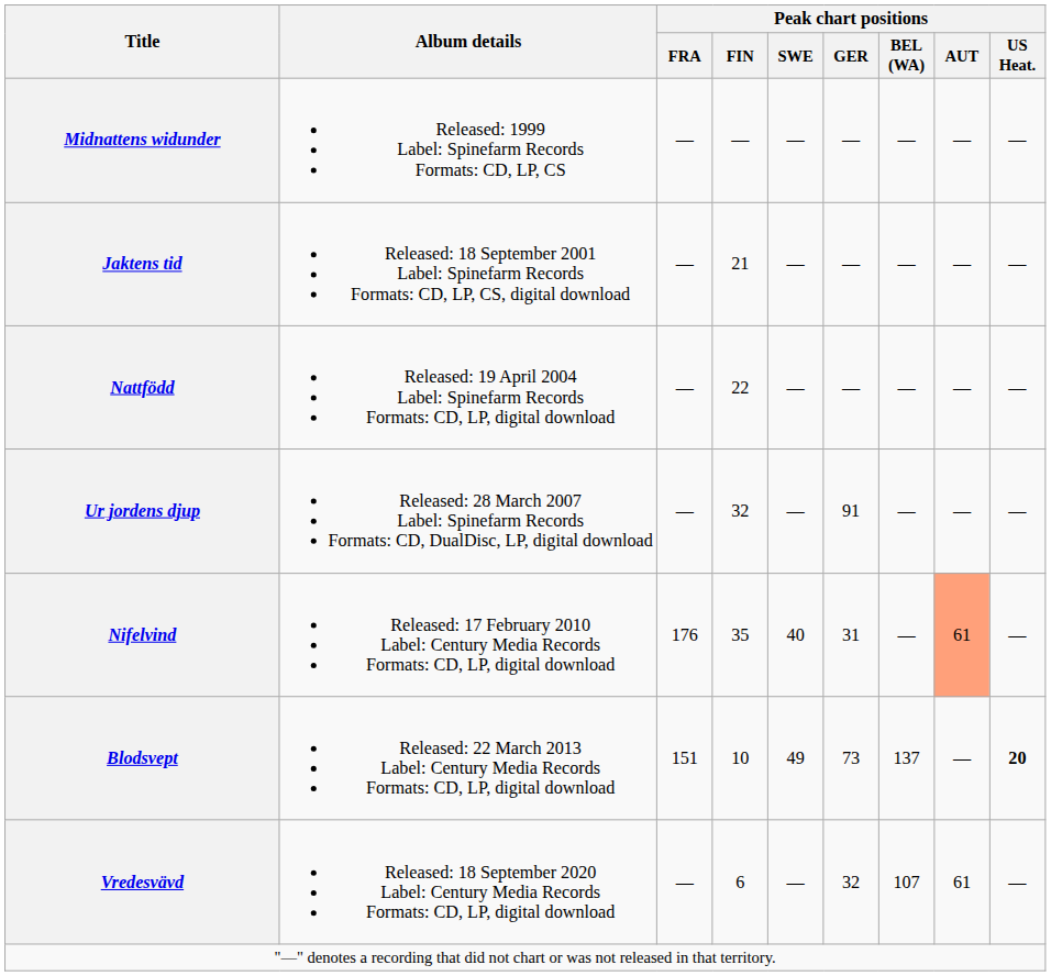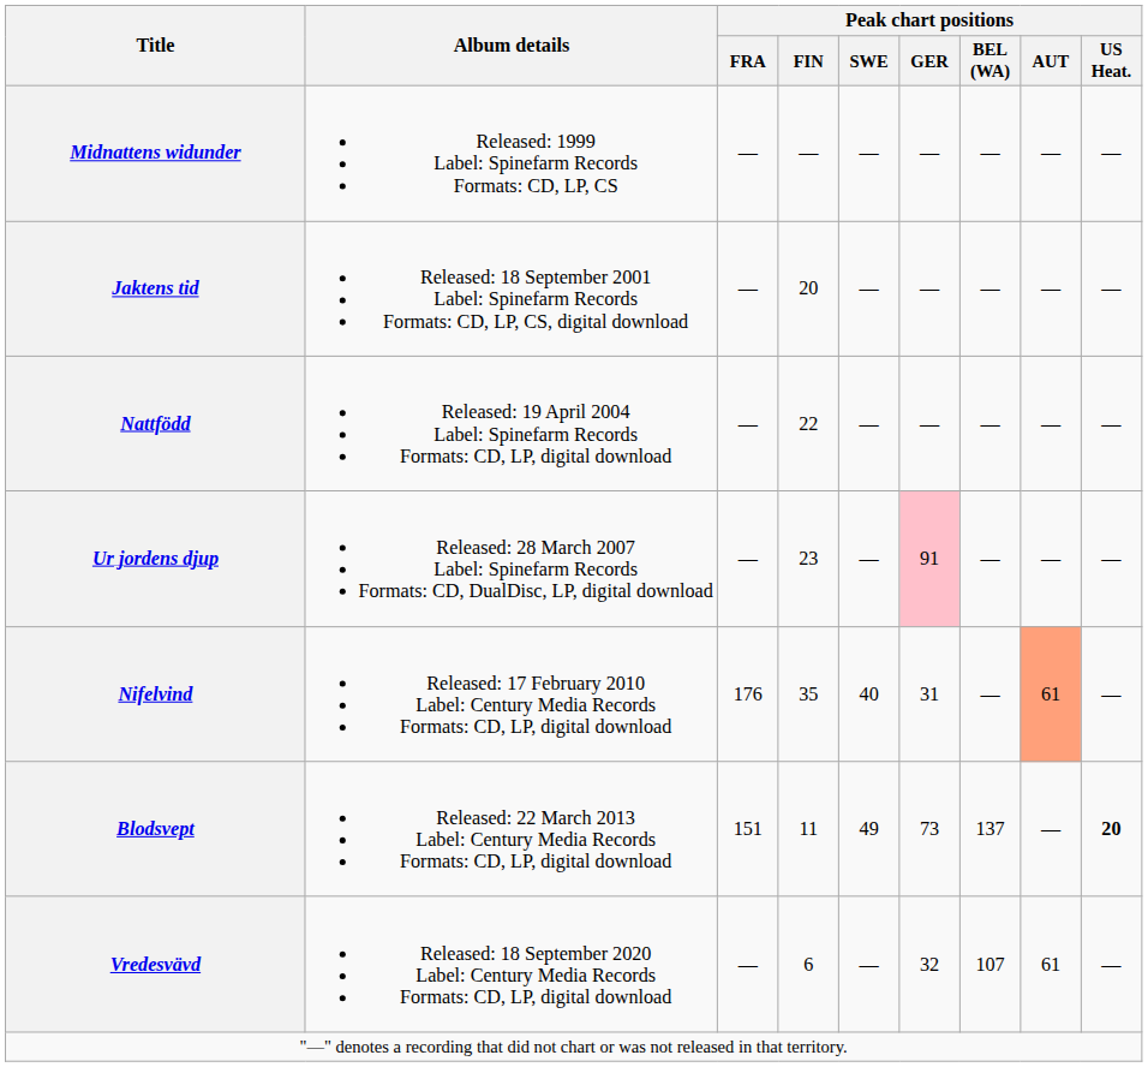Jaktens tid | Peak chart positions / FIN: 21 -> 20
Ur jordens djup | Peak chart positions / FIN: 32 -> 23
Ur jordens djup | Peak chart positions / GER: no background -> pink background
Blodsvept | Peak chart positions / FIN: 10 -> 11
